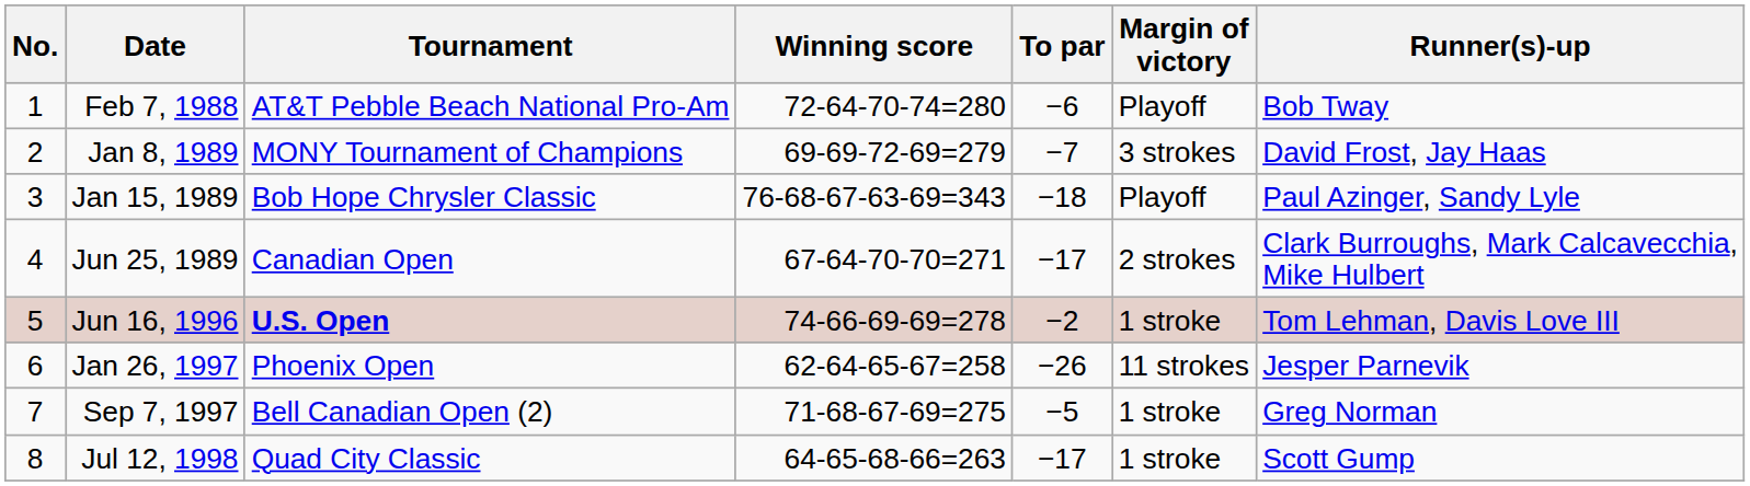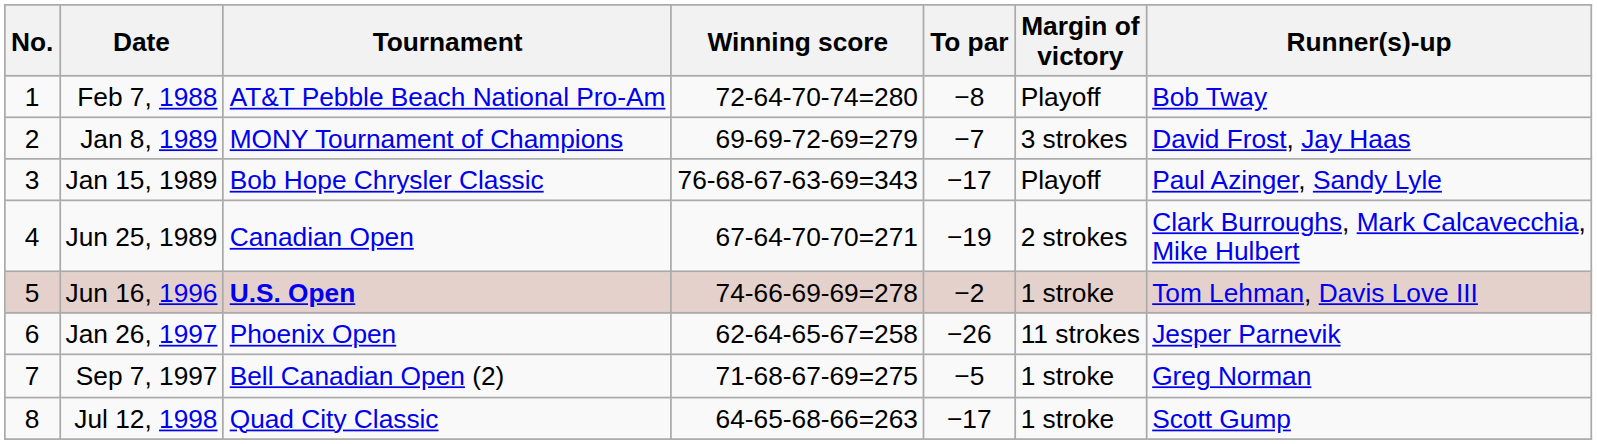Feb 7, 1988 | To par: −6 -> −8
Jan 15, 1989 | To par: −18 -> −17
Jun 25, 1989 | To par: −17 -> −19
